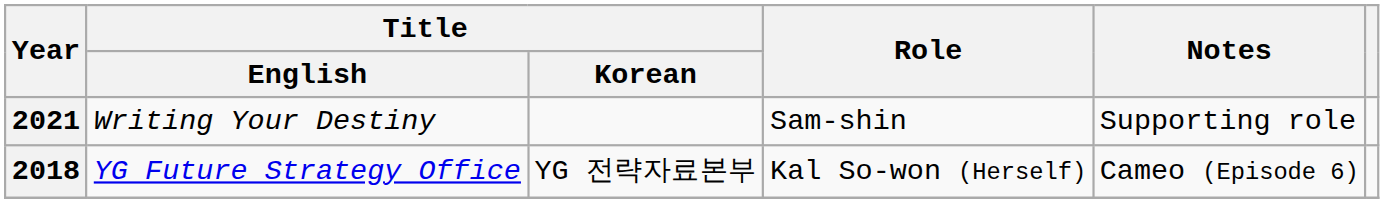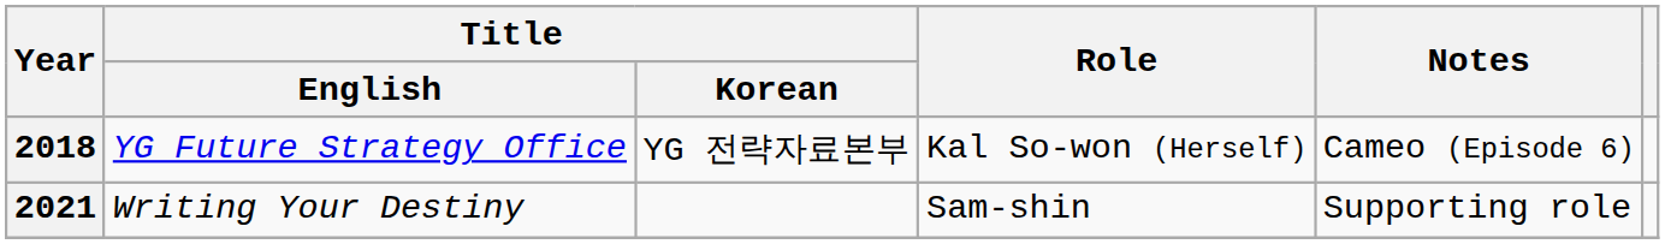rows swapped: 2018 <-> 2021
